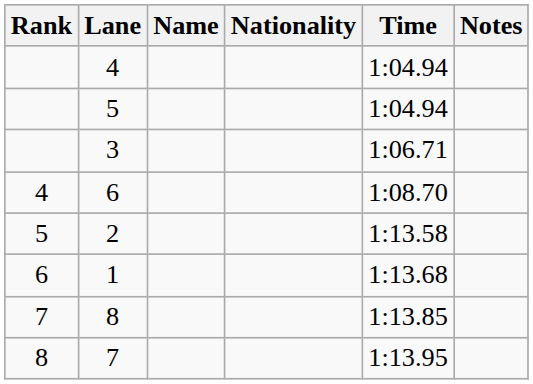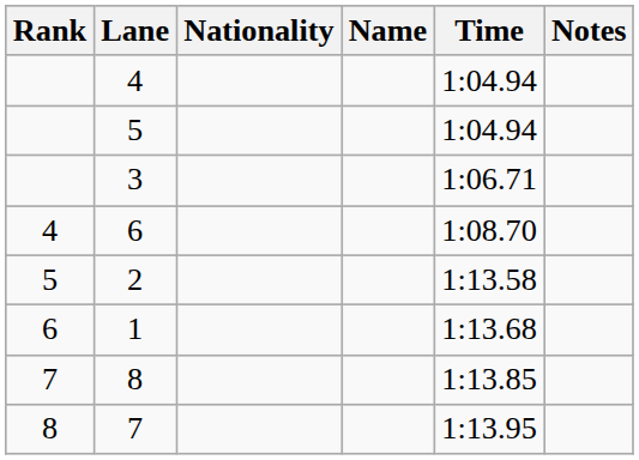columns swapped: Name <-> Nationality
